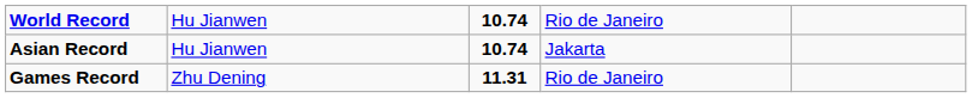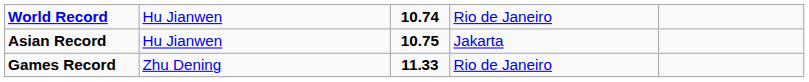Asian Record | column 3: 10.74 -> 10.75
Games Record | column 3: 11.31 -> 11.33
